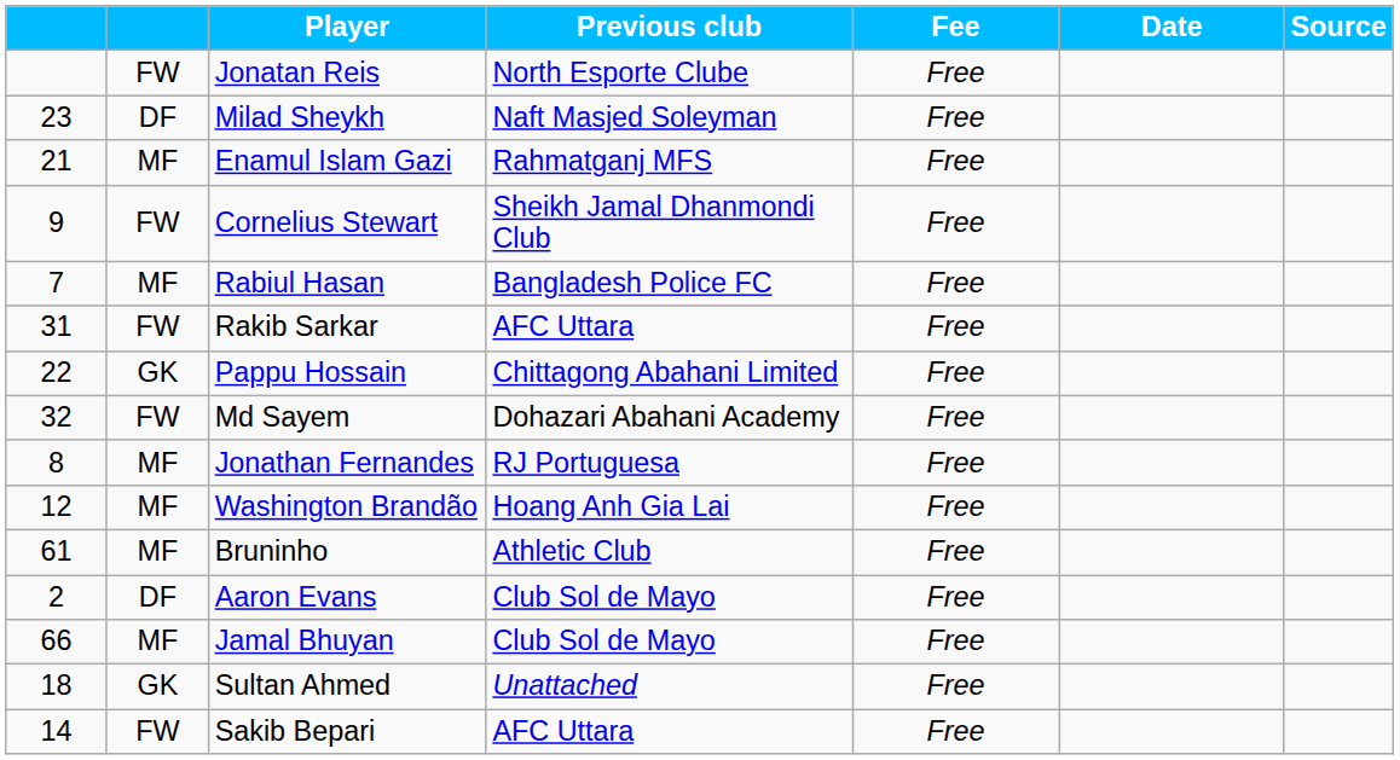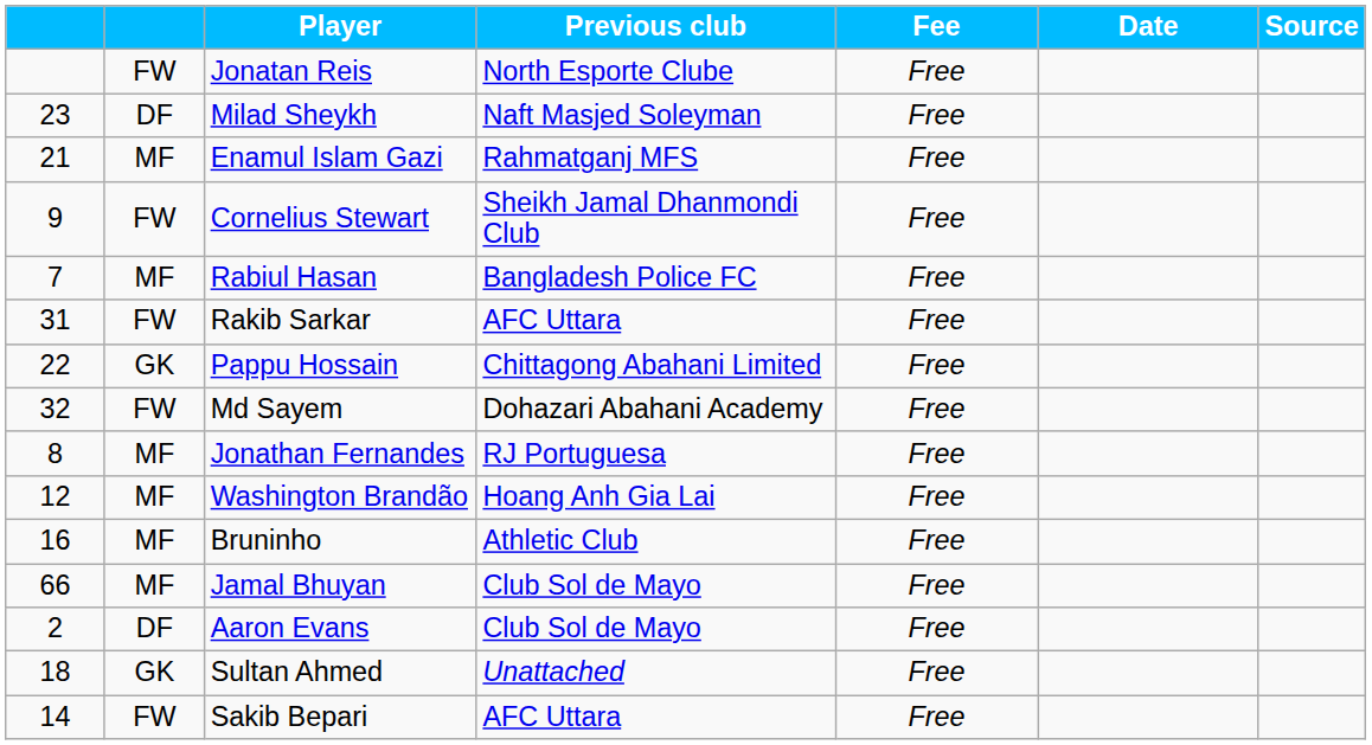Bruninho | column 1: 61 -> 16
rows swapped: Jamal Bhuyan <-> Aaron Evans
